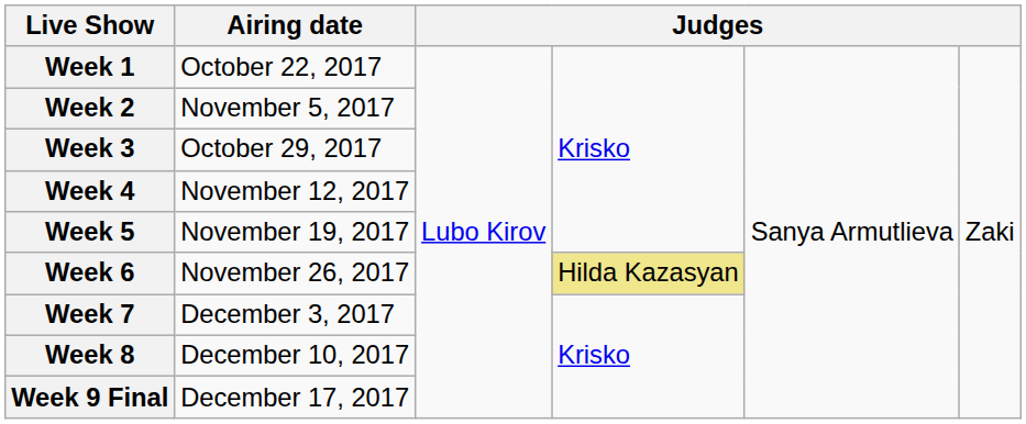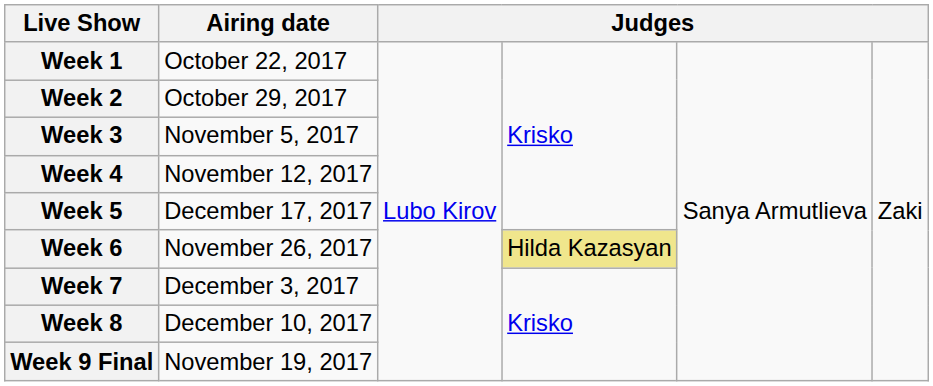Week 2 | Airing date: November 5, 2017 -> October 29, 2017
Week 3 | Airing date: October 29, 2017 -> November 5, 2017
Week 5 | Airing date: November 19, 2017 -> December 17, 2017
Week 9 Final | Airing date: December 17, 2017 -> November 19, 2017
